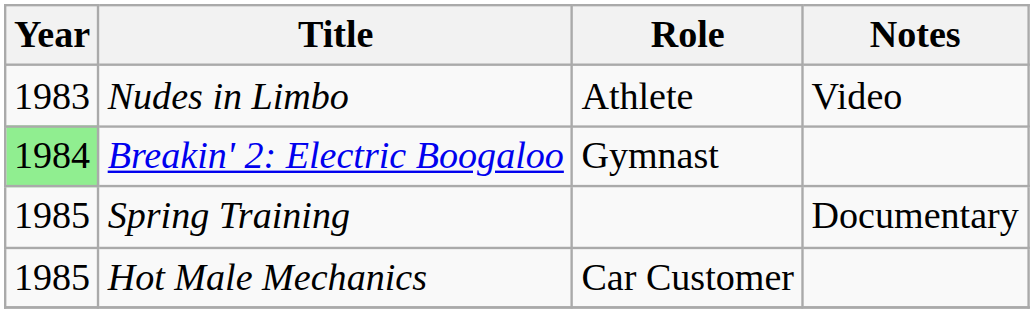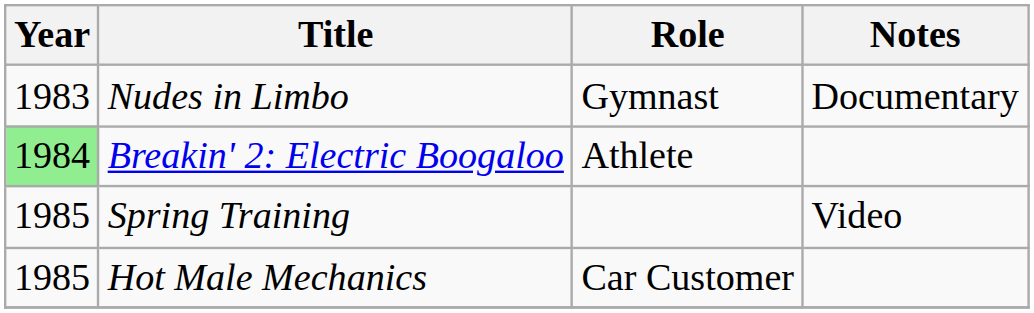Nudes in Limbo | Role: Athlete -> Gymnast
Nudes in Limbo | Notes: Video -> Documentary
Breakin' 2: Electric Boogaloo | Role: Gymnast -> Athlete
Spring Training | Notes: Documentary -> Video
